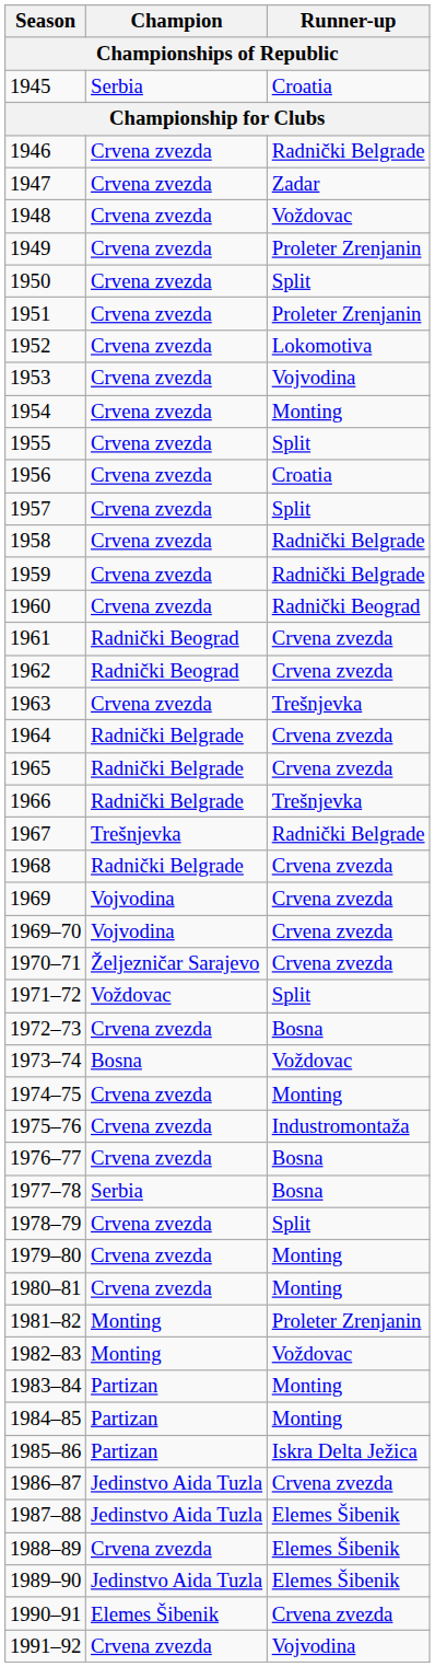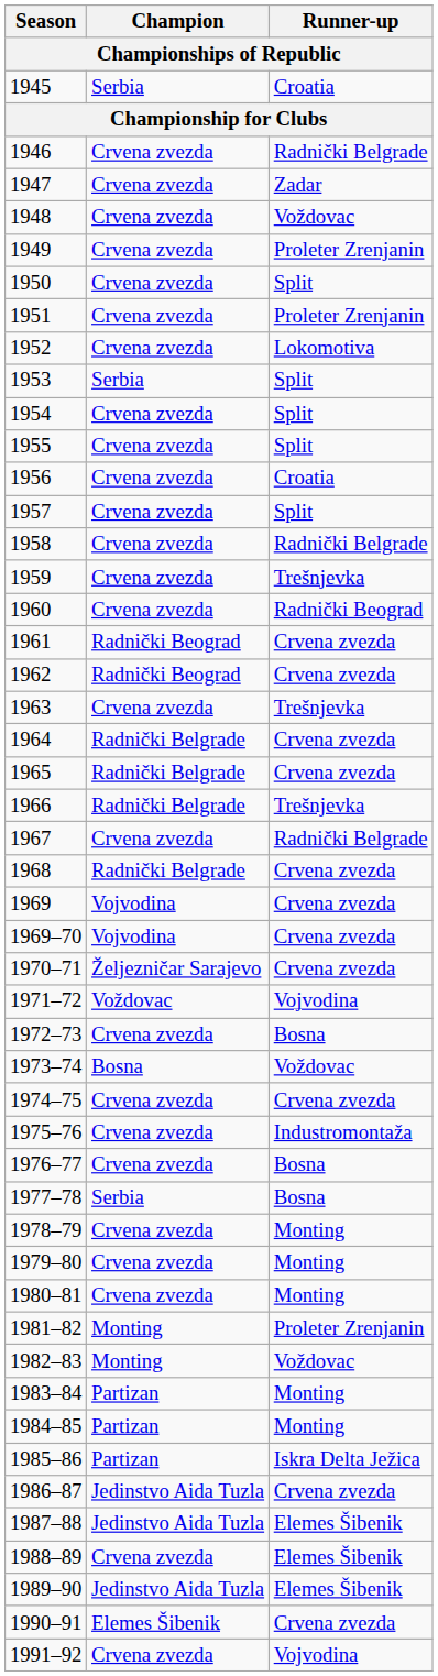1953 | Champion: Crvena zvezda -> Serbia
1953 | Runner-up: Vojvodina -> Split
1954 | Runner-up: Monting -> Split
1959 | Runner-up: Radnički Belgrade -> Trešnjevka
1967 | Champion: Trešnjevka -> Crvena zvezda
1971–72 | Runner-up: Split -> Vojvodina
1974–75 | Runner-up: Monting -> Crvena zvezda
1978–79 | Runner-up: Split -> Monting
